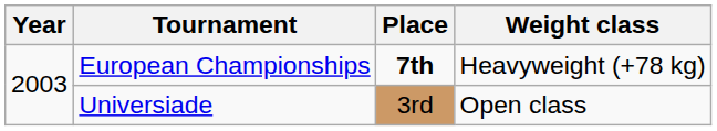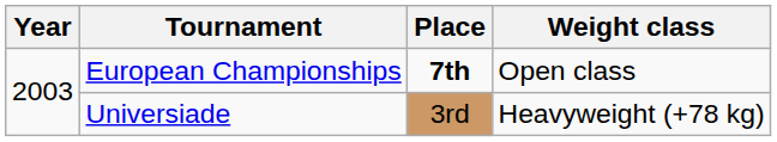European Championships | Weight class: Heavyweight (+78 kg) -> Open class
Universiade | Weight class: Open class -> Heavyweight (+78 kg)
